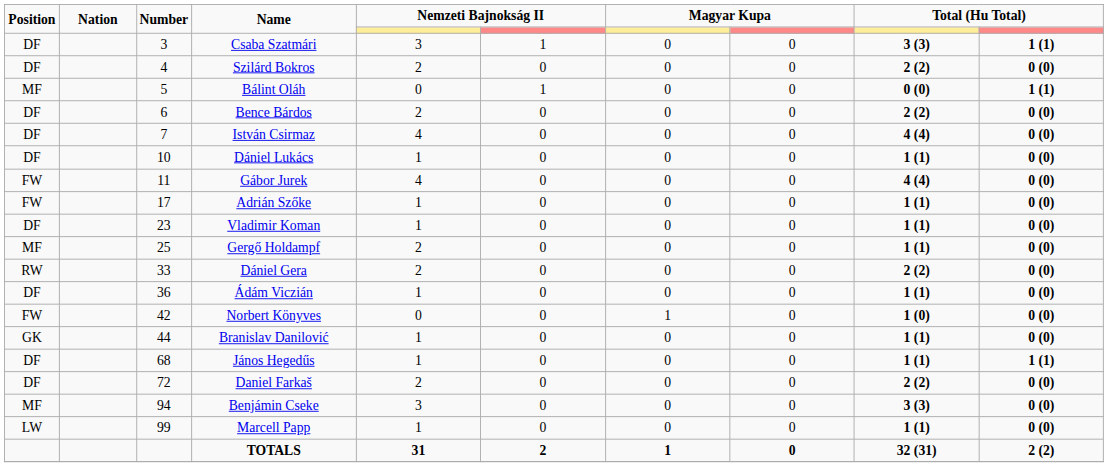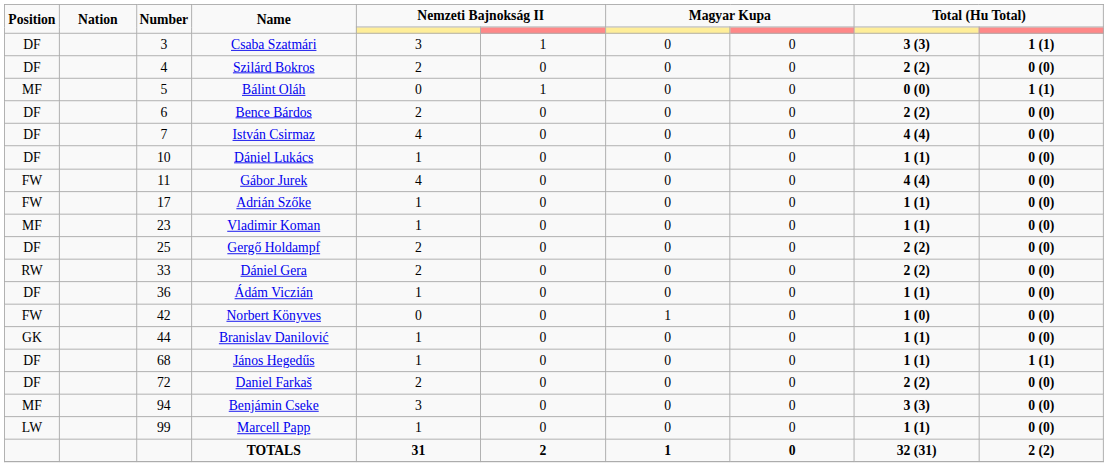Vladimir Koman | Position: DF -> MF
Gergő Holdampf | Position: MF -> DF
Gergő Holdampf | column 9: 1 (1) -> 2 (2)
